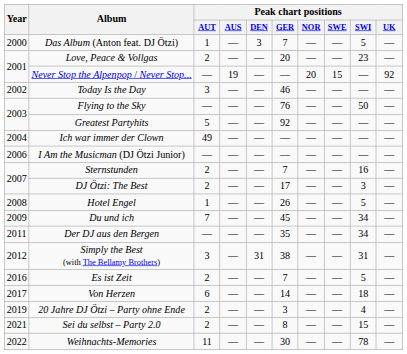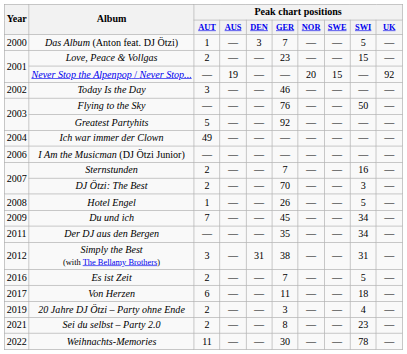Love, Peace & Vollgas | Peak chart positions / GER: 20 -> 23
Love, Peace & Vollgas | Peak chart positions / SWI: 23 -> 15
DJ Ötzi: The Best | Peak chart positions / GER: 17 -> 70
Von Herzen | Peak chart positions / GER: 14 -> 11
Sei du selbst – Party 2.0 | Peak chart positions / SWI: 15 -> 23
